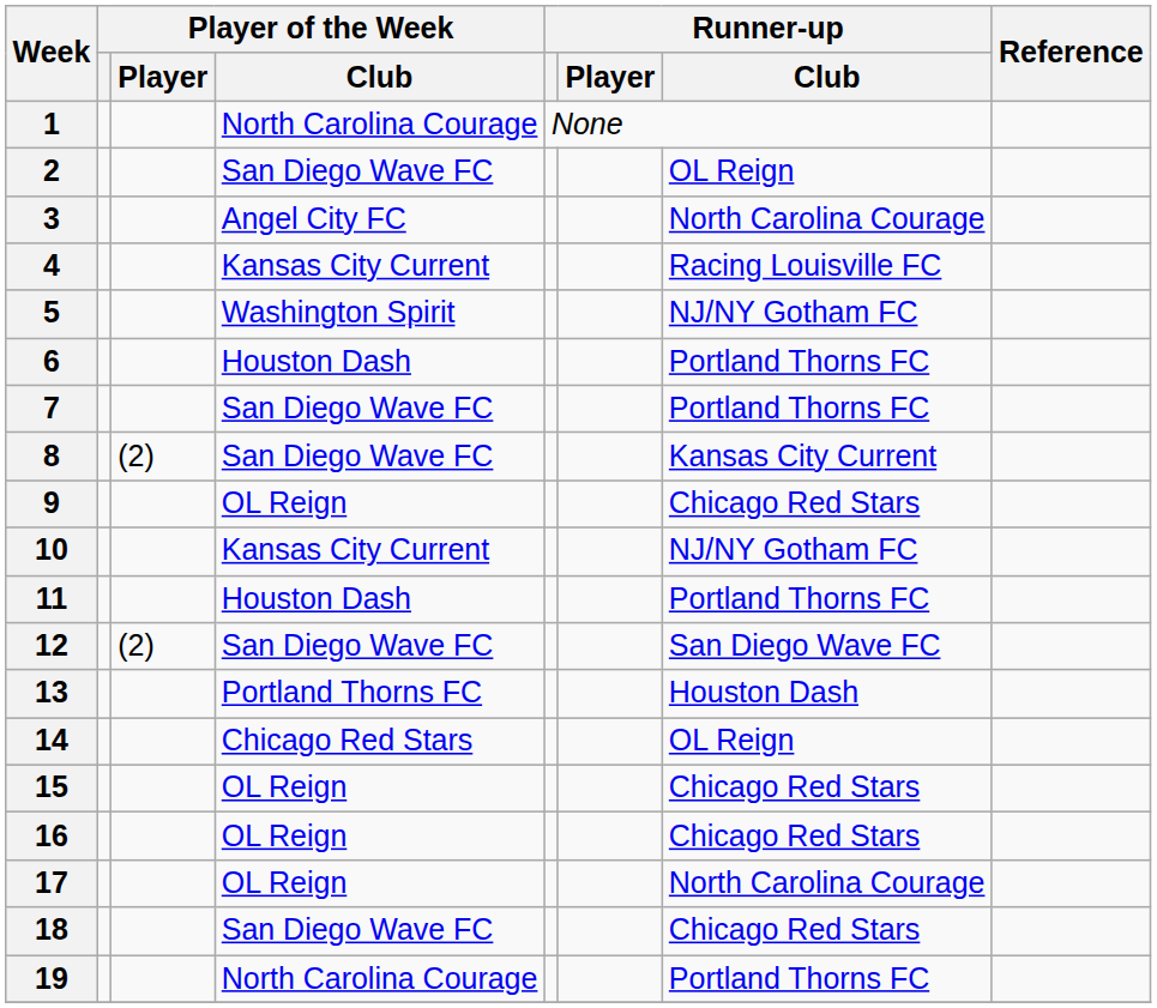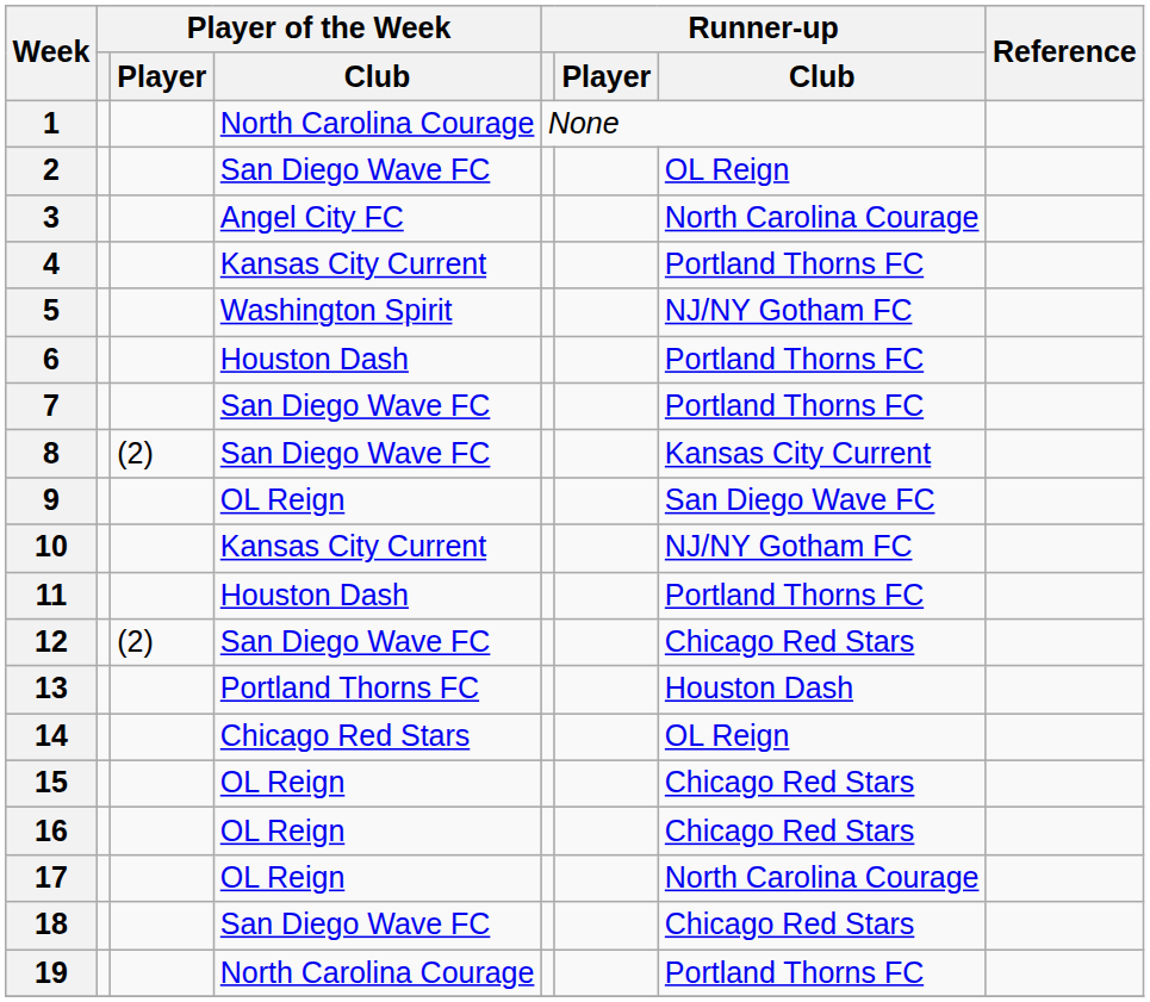4 | Runner-up / Club: Racing Louisville FC -> Portland Thorns FC
9 | Runner-up / Club: Chicago Red Stars -> San Diego Wave FC
12 | Runner-up / Club: San Diego Wave FC -> Chicago Red Stars
